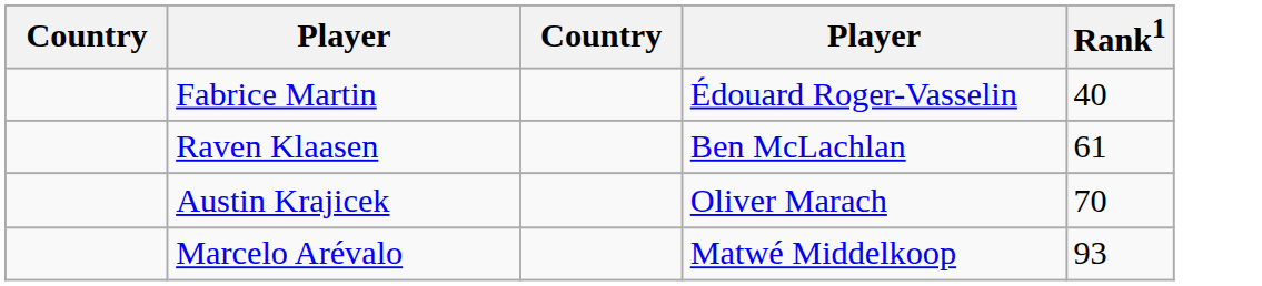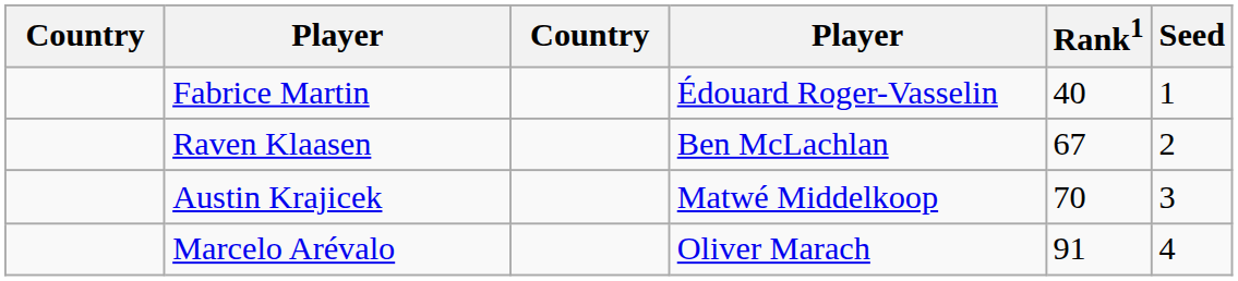+ column: Seed | 1 | 2 | 3 | 4
Raven Klaasen | Rank1: 61 -> 67
Austin Krajicek | column 4: Oliver Marach -> Matwé Middelkoop
Marcelo Arévalo | column 4: Matwé Middelkoop -> Oliver Marach
Marcelo Arévalo | Rank1: 93 -> 91
